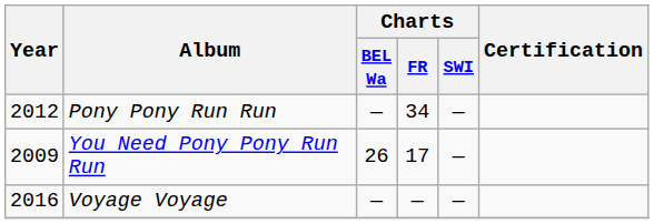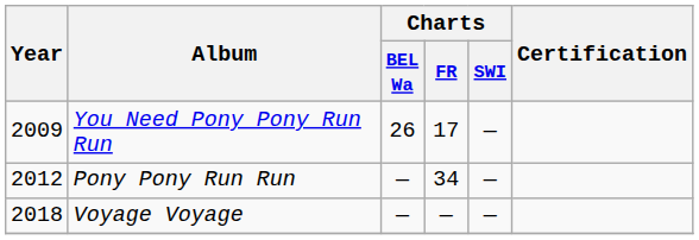rows swapped: You Need Pony Pony Run Run <-> Pony Pony Run Run
Voyage Voyage | Year: 2016 -> 2018
